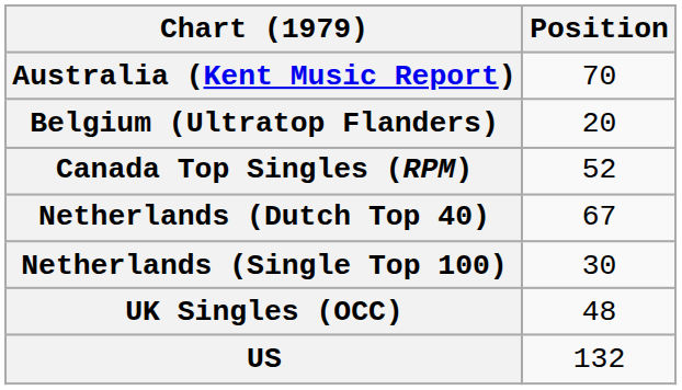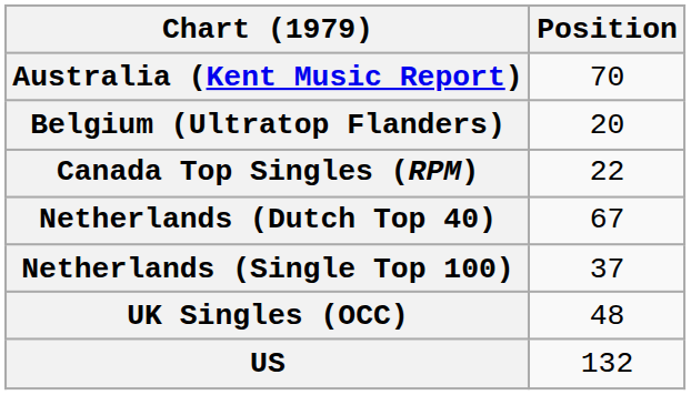Canada Top Singles (RPM) | Position: 52 -> 22
Netherlands (Single Top 100) | Position: 30 -> 37
